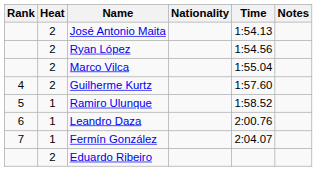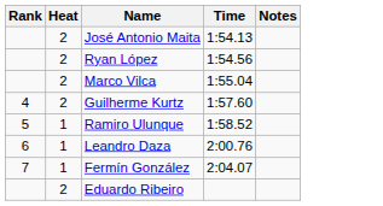- column: Nationality
